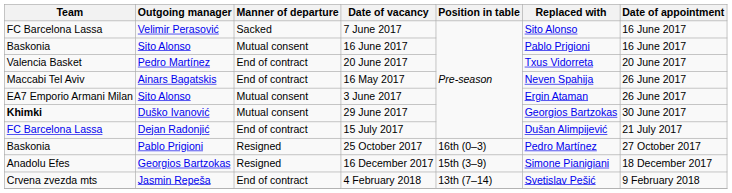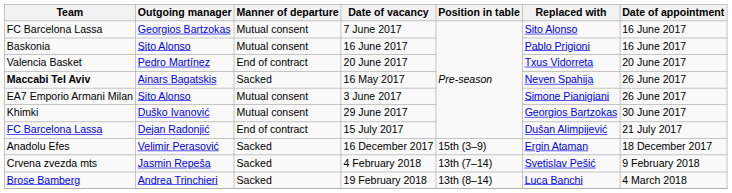7 June 2017 | Outgoing manager: Velimir Perasović -> Georgios Bartzokas
7 June 2017 | Manner of departure: Sacked -> Mutual consent
16 May 2017 | Team: normal -> bold
16 May 2017 | Manner of departure: End of contract -> Sacked
3 June 2017 | Replaced with: Ergin Ataman -> Simone Pianigiani
29 June 2017 | Team: bold -> normal
- row: Baskonia | Pablo Prigioni | Resigned | 25 October 2017 | 16th (0–3) | Pedro Martínez | 27 October 2017
16 December 2017 | Outgoing manager: Georgios Bartzokas -> Velimir Perasović
16 December 2017 | Manner of departure: Resigned -> Sacked
16 December 2017 | Replaced with: Simone Pianigiani -> Ergin Ataman
4 February 2018 | Manner of departure: End of contract -> Sacked
+ row: Brose Bamberg | Andrea Trinchieri | Sacked | 19 February 2018 | 13th (8–14) | Luca Banchi | 4 March 2018
